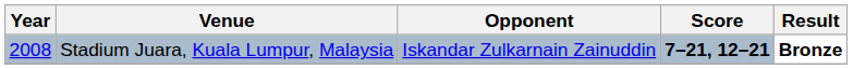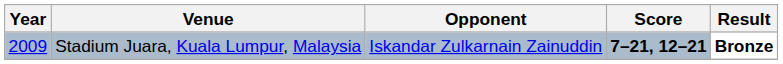Stadium Juara, Kuala Lumpur, Malaysia | Year: 2008 -> 2009
